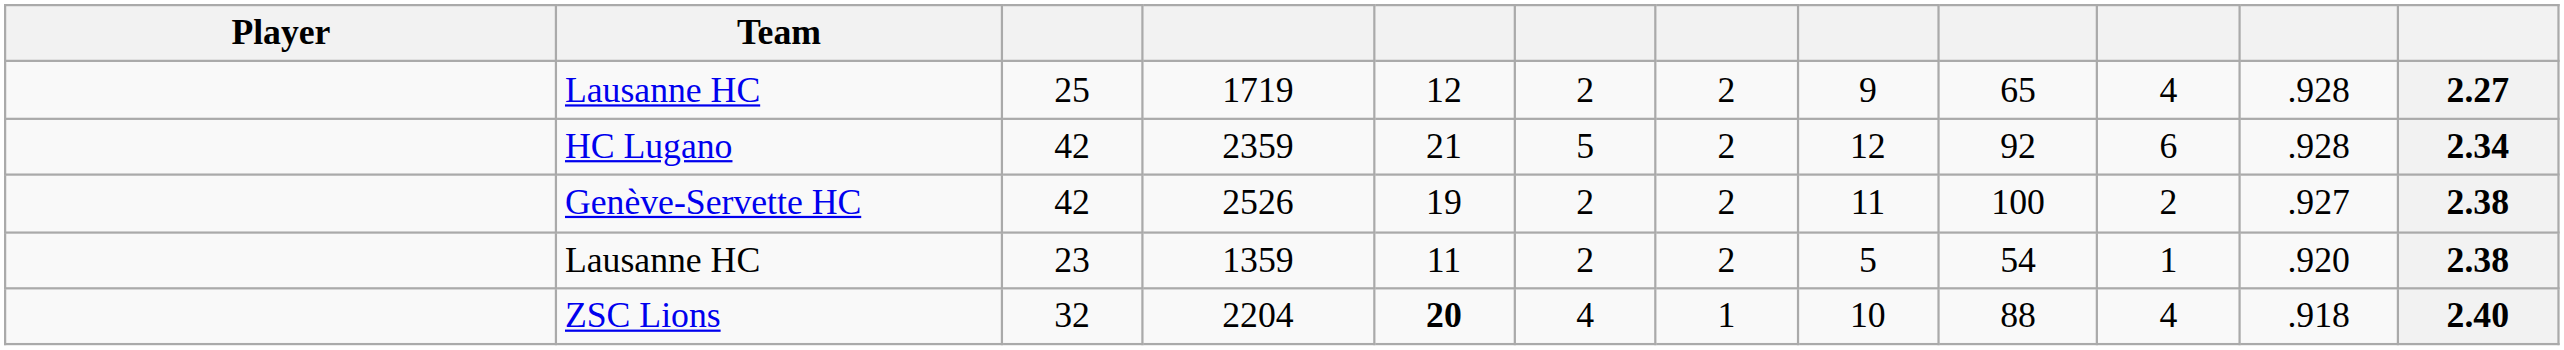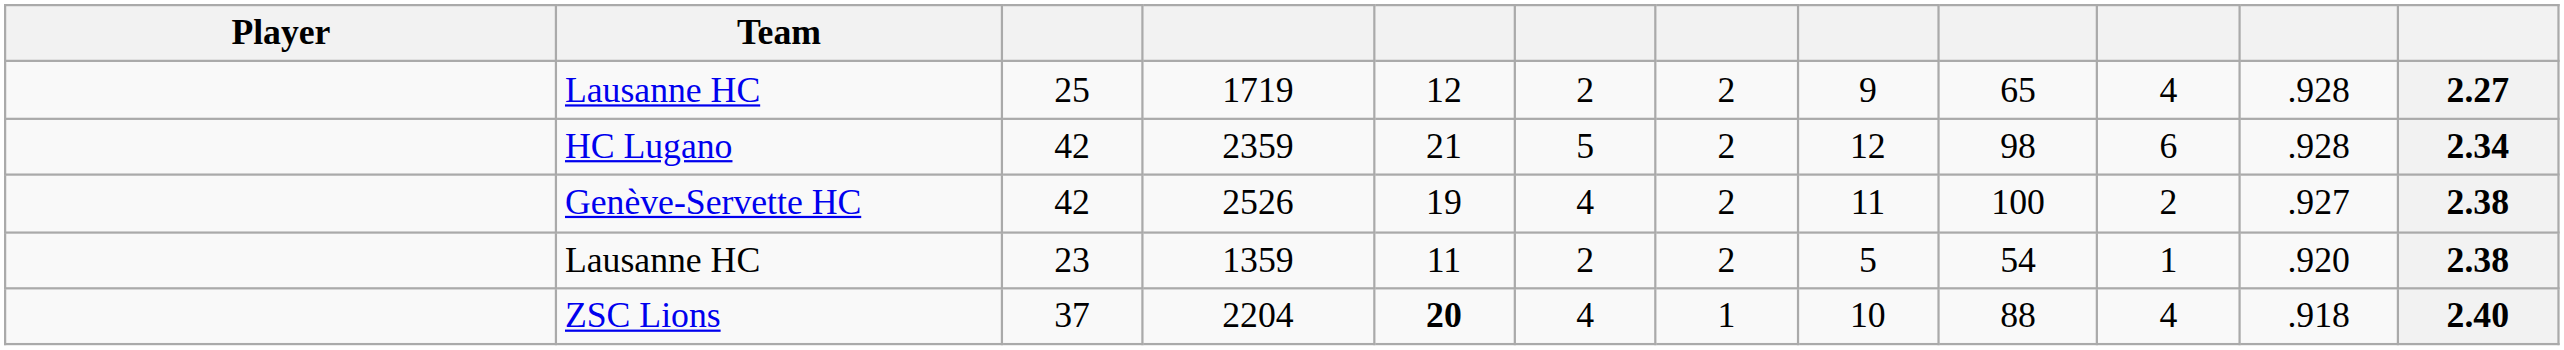2359 | column 9: 92 -> 98
2526 | column 6: 2 -> 4
2204 | column 3: 32 -> 37
